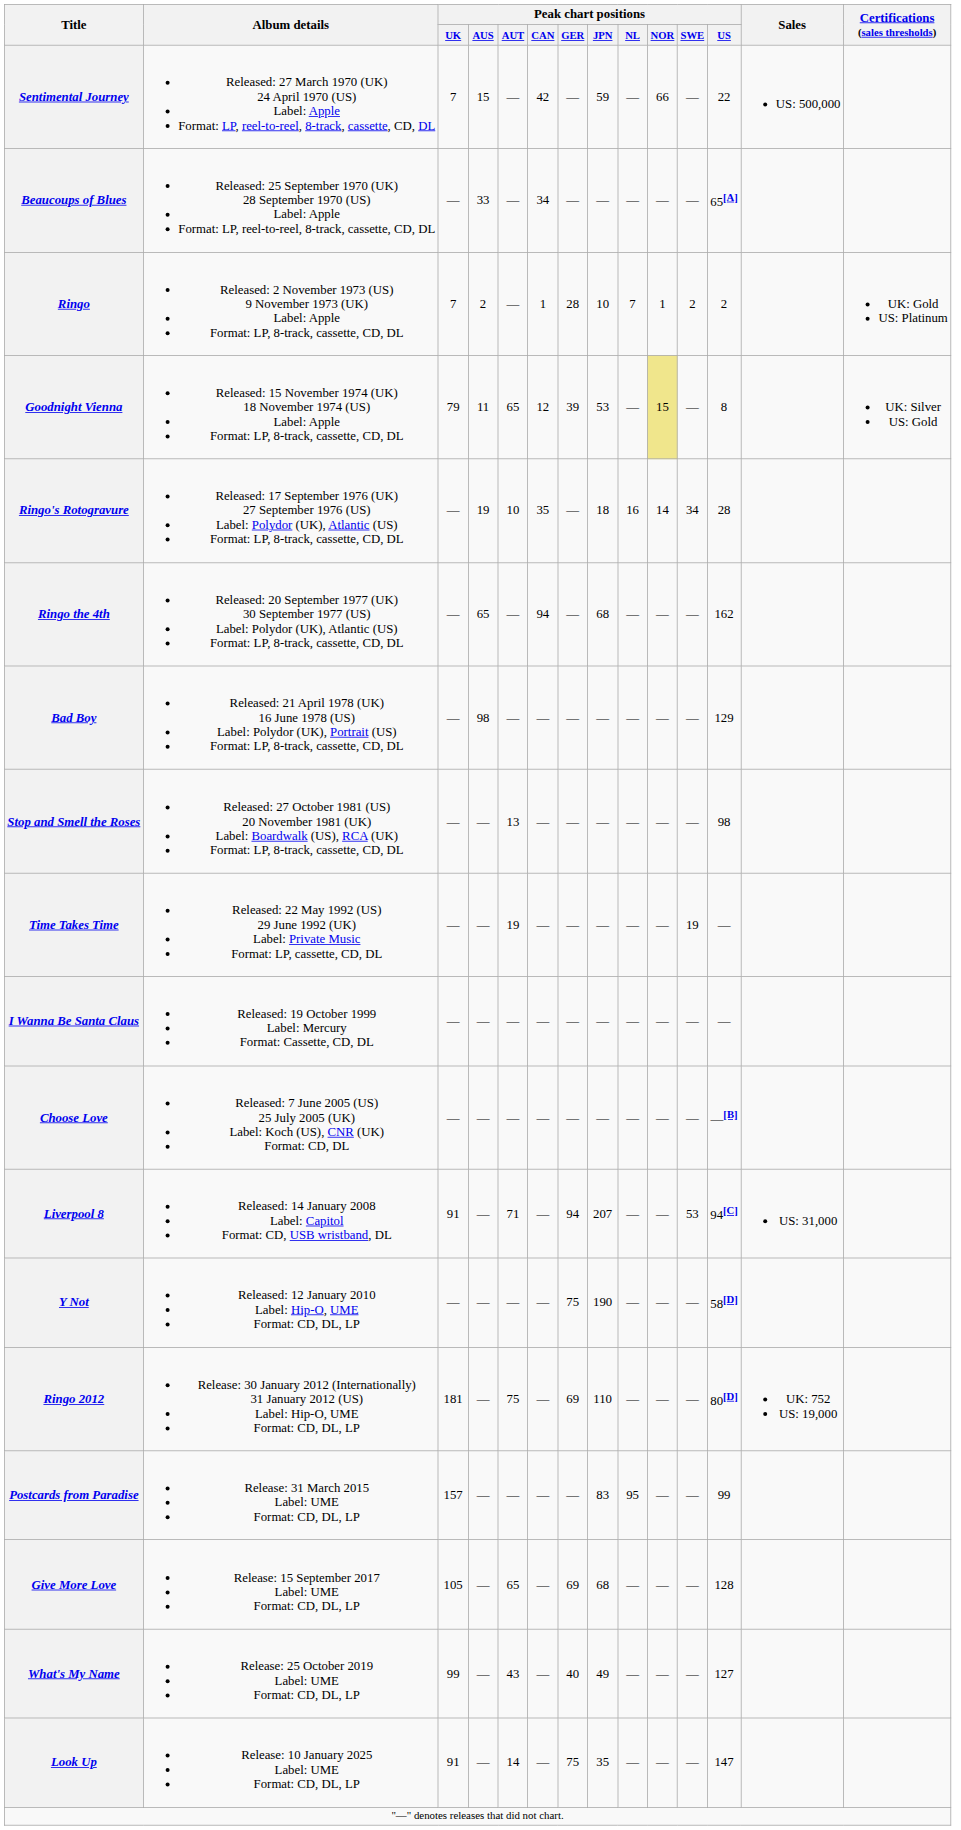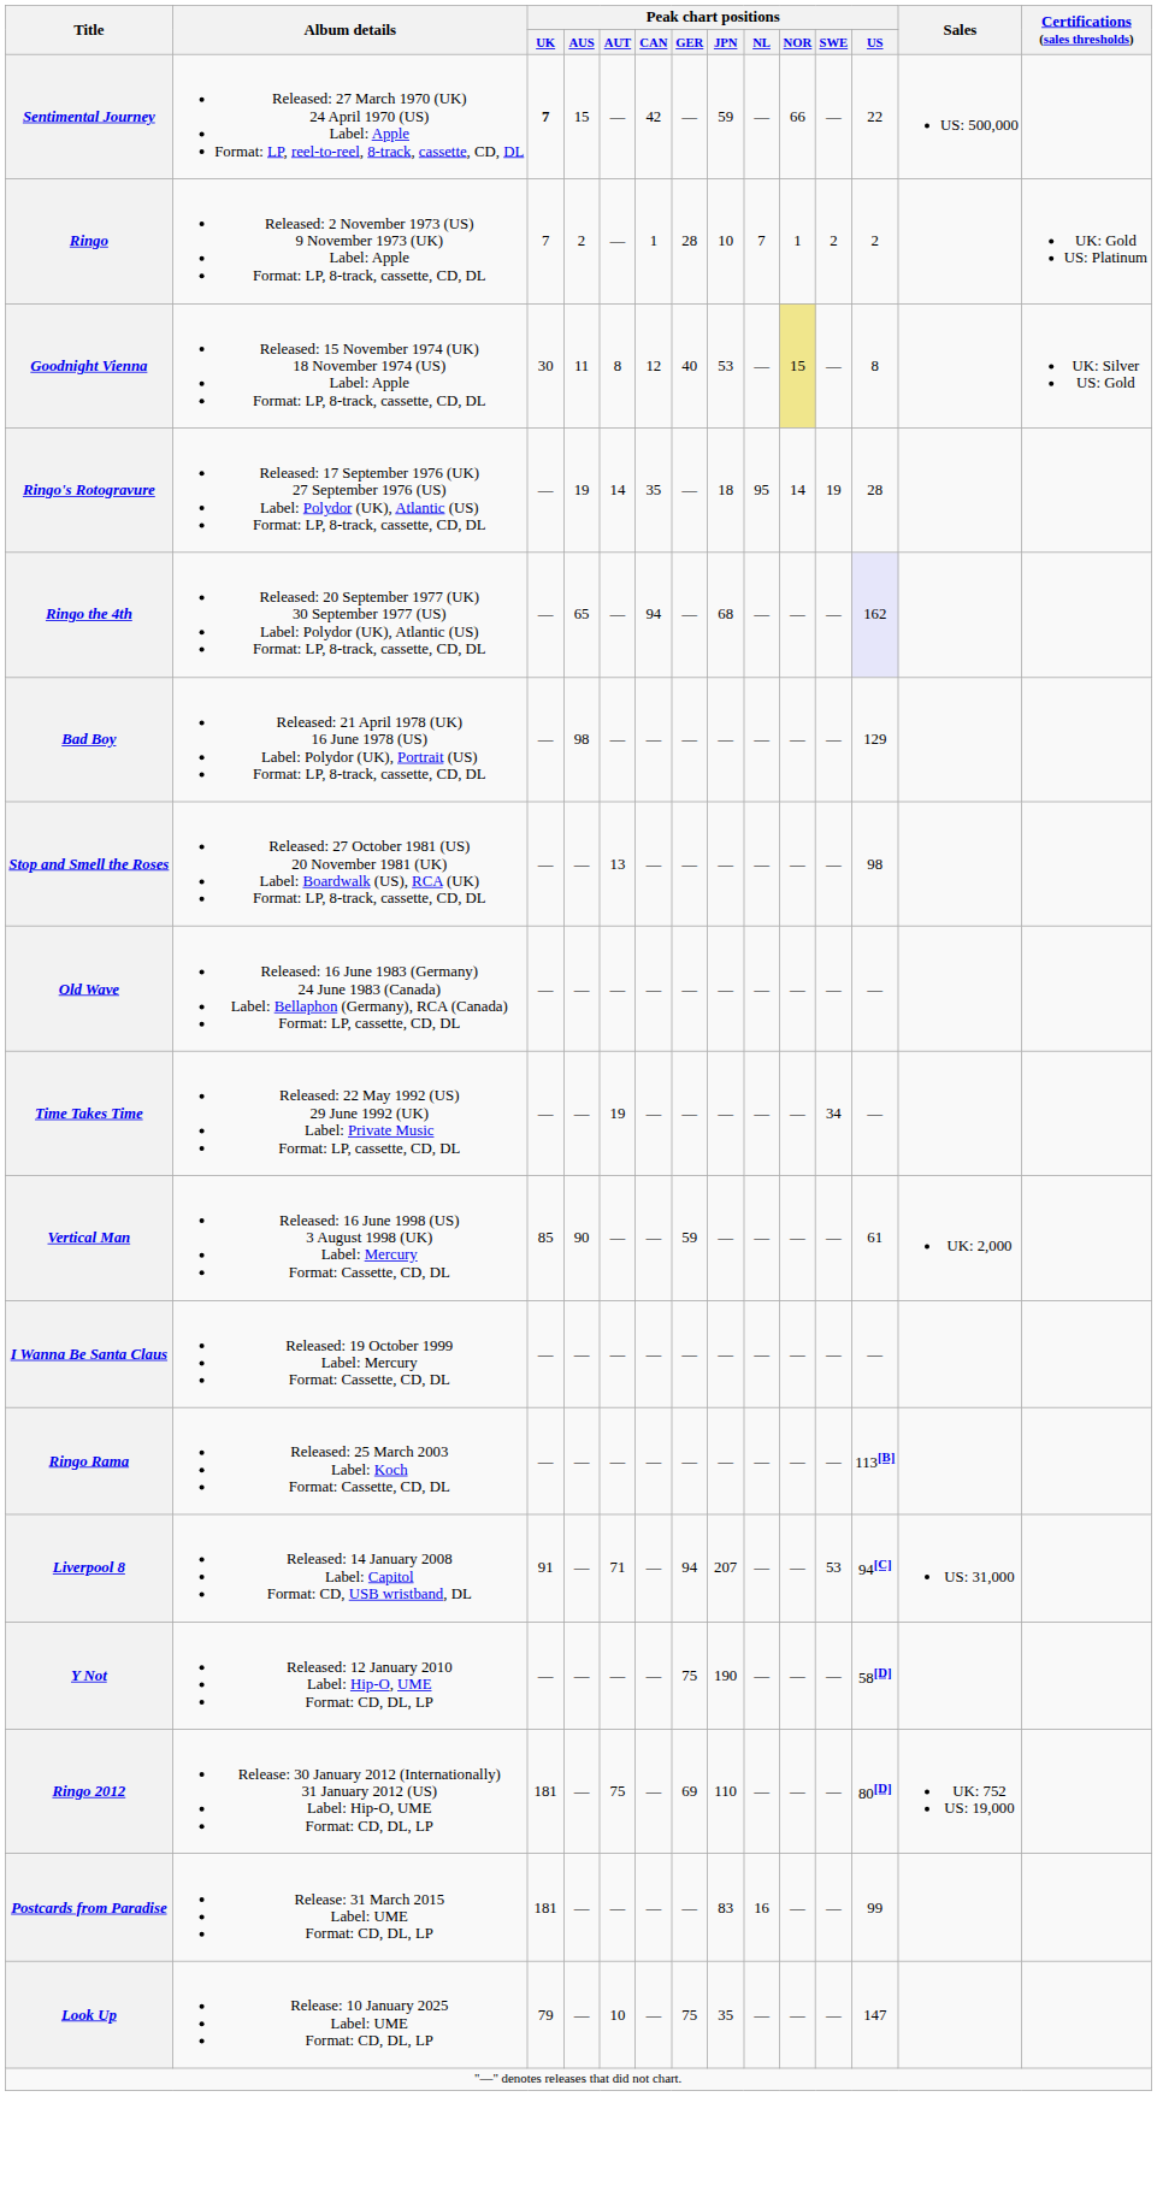Sentimental Journey | Peak chart positions / UK: normal -> bold
- row: Beaucoups of Blues | Released: 25 September 1970 (UK) 28 September 1970 (US) Label: Apple Format: LP, reel-to-reel, 8-track, cassette, CD, DL | — | 33 | — | 34 | — | — | — | — | — | 65[A]
Goodnight Vienna | Peak chart positions / UK: 79 -> 30
Goodnight Vienna | Peak chart positions / AUT: 65 -> 8
Goodnight Vienna | Peak chart positions / GER: 39 -> 40
Ringo's Rotogravure | Peak chart positions / AUT: 10 -> 14
Ringo's Rotogravure | Peak chart positions / NL: 16 -> 95
Ringo's Rotogravure | Peak chart positions / SWE: 34 -> 19
Ringo the 4th | Peak chart positions / US: no background -> lavender background
+ row: Old Wave | Released: 16 June 1983 (Germany) 24 June 1983 (Canada) Label: Bellaphon (Germany), RCA (Canada) Format: LP, cassette, CD, DL | — | — | — | — | — | — | — | — | — | —
Time Takes Time | Peak chart positions / SWE: 19 -> 34
+ row: Vertical Man | Released: 16 June 1998 (US) 3 August 1998 (UK) Label: Mercury Format: Cassette, CD, DL | 85 | 90 | — | — | 59 | — | — | — | — | 61 | UK: 2,000
+ row: Ringo Rama | Released: 25 March 2003 Label: Koch Format: Cassette, CD, DL | — | — | — | — | — | — | — | — | — | 113[B]
- row: Choose Love | Released: 7 June 2005 (US) 25 July 2005 (UK) Label: Koch (US), CNR (UK) Format: CD, DL | — | — | — | — | — | — | — | — | — | —[B]
Postcards from Paradise | Peak chart positions / UK: 157 -> 181
Postcards from Paradise | Peak chart positions / NL: 95 -> 16
- row: Give More Love | Release: 15 September 2017 Label: UME Format: CD, DL, LP | 105 | — | 65 | — | 69 | 68 | — | — | — | 128
- row: What's My Name | Release: 25 October 2019 Label: UME Format: CD, DL, LP | 99 | — | 43 | — | 40 | 49 | — | — | — | 127
Look Up | Peak chart positions / UK: 91 -> 79
Look Up | Peak chart positions / AUT: 14 -> 10
